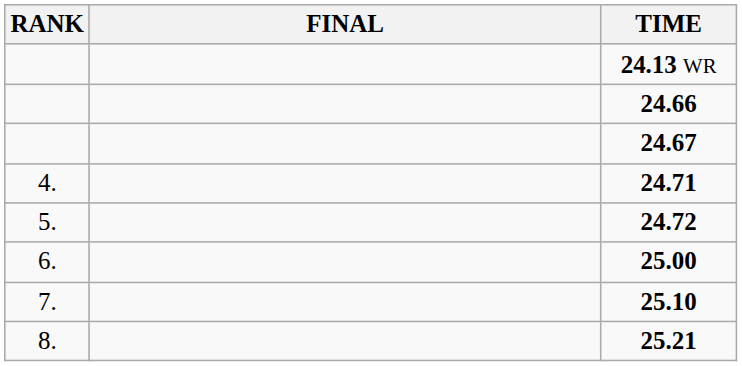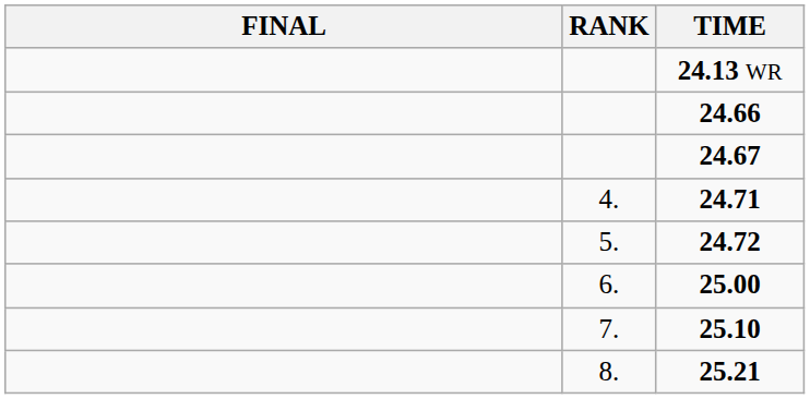columns swapped: RANK <-> FINAL
